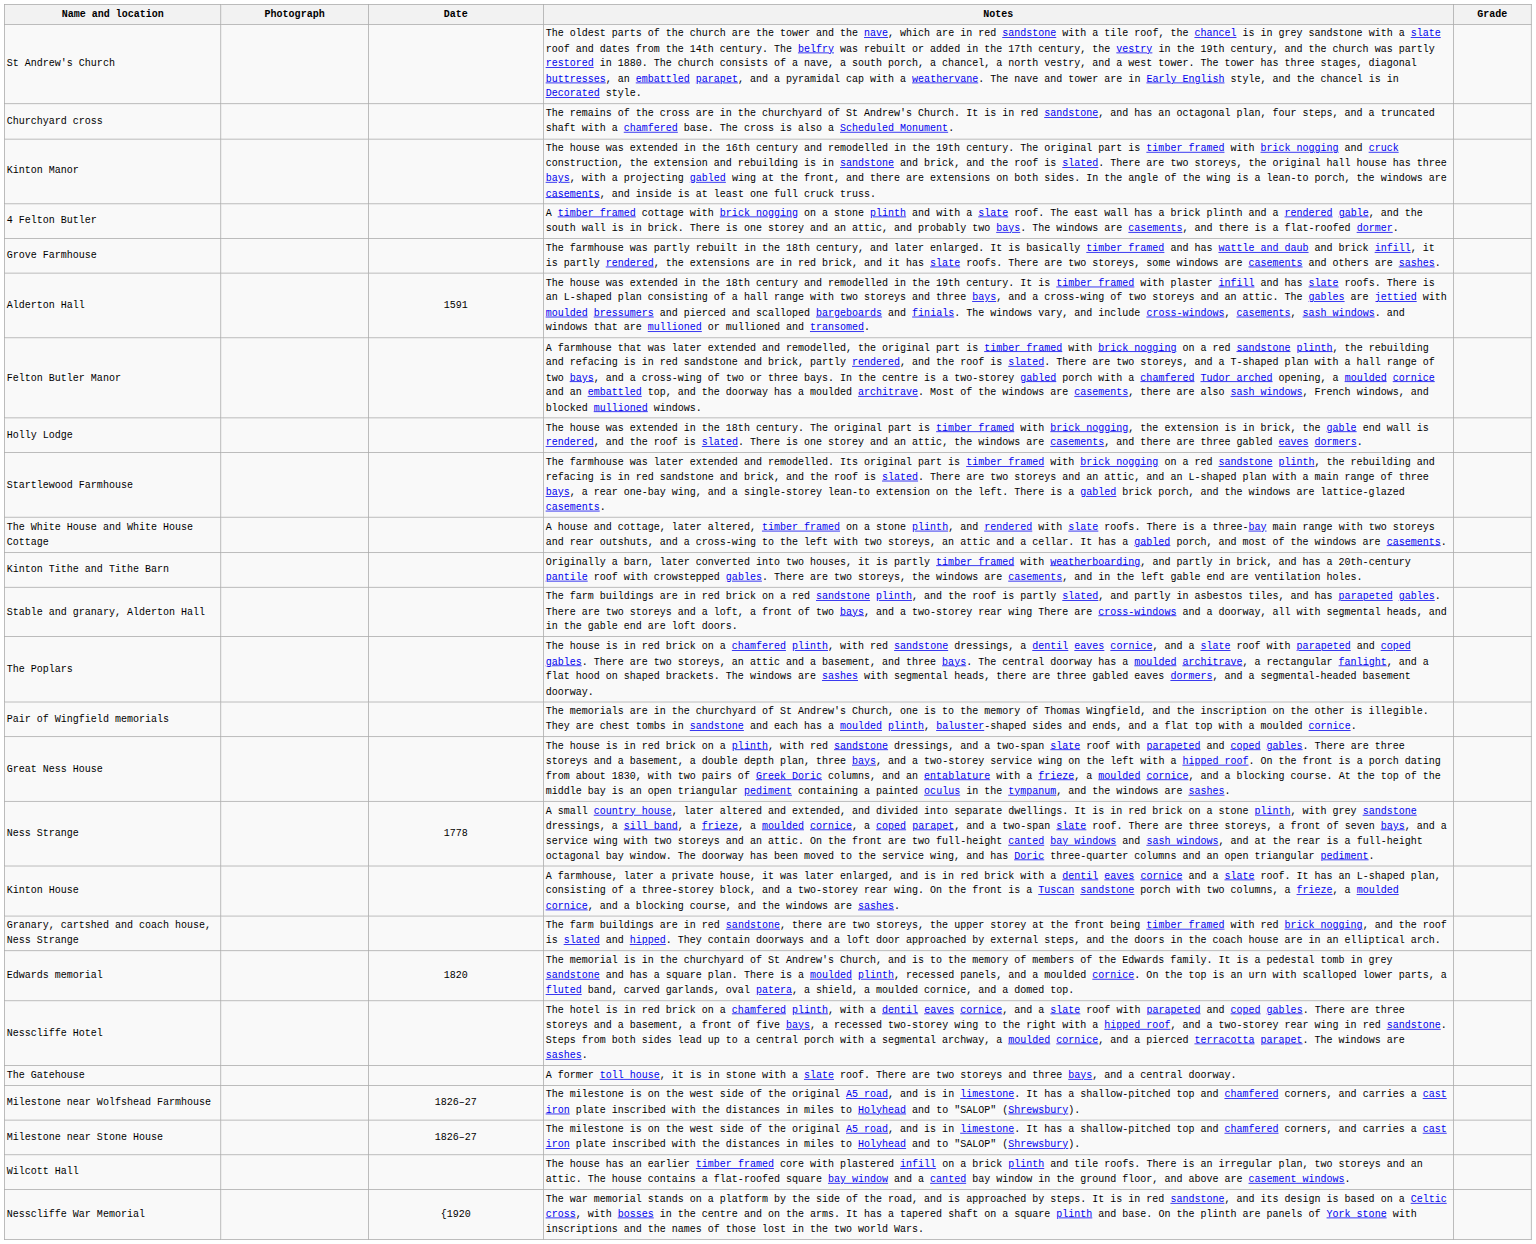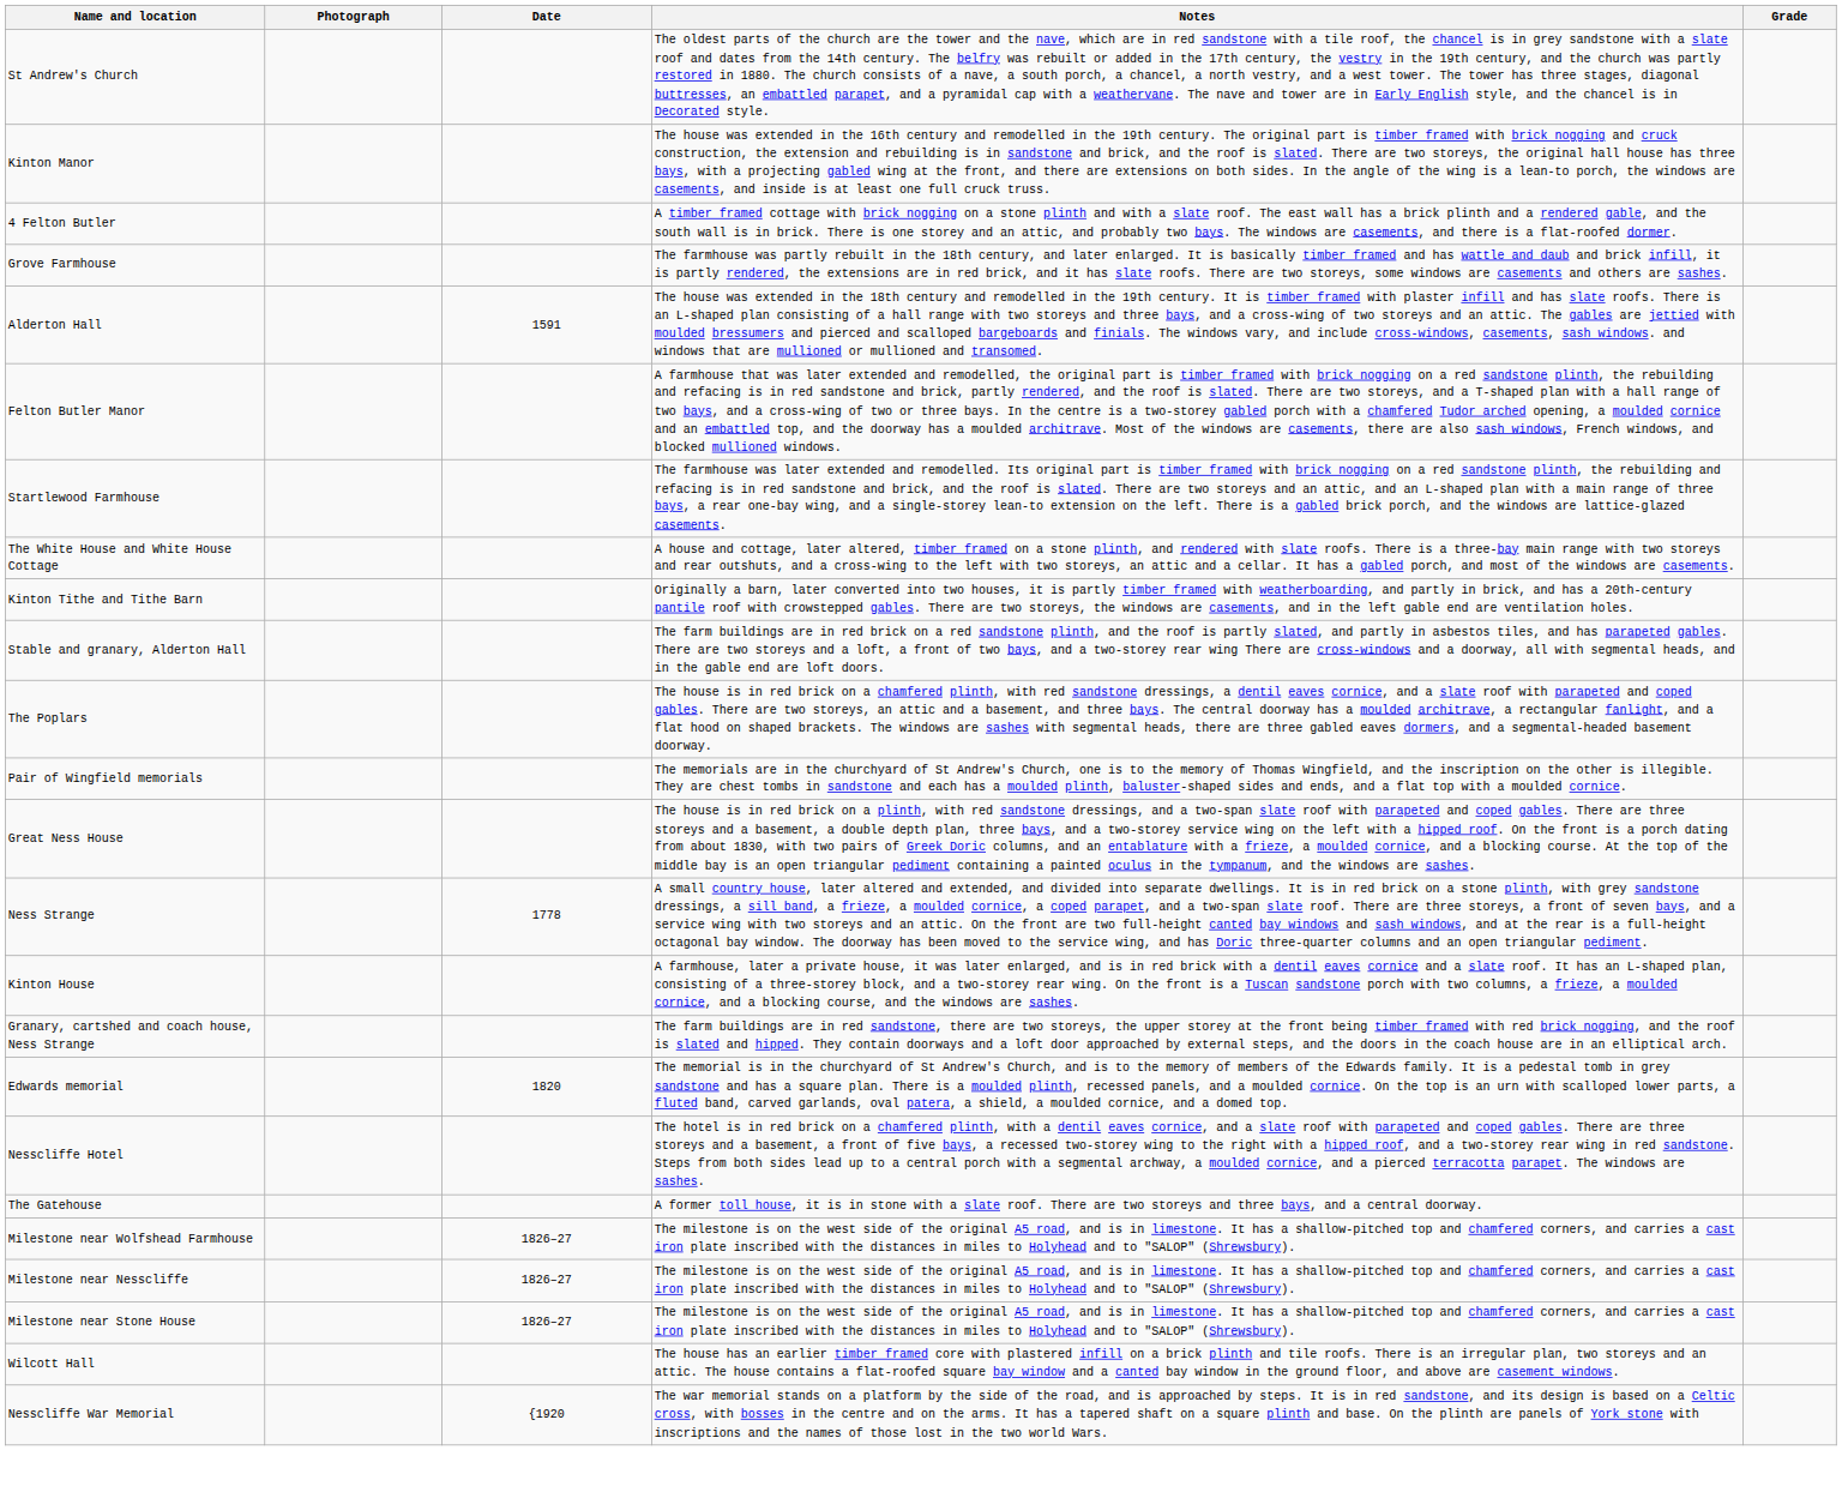- row: Churchyard cross | The remains of the cross are in the churchyard of St Andrew's Church. It is in red sandstone, and has an octagonal plan, four steps, and a truncated shaft with a chamfered base. The cross is also a Scheduled Monument.
- row: Holly Lodge | The house was extended in the 18th century. The original part is timber framed with brick nogging, the extension is in brick, the gable end wall is rendered, and the roof is slated. There is one storey and an attic, the windows are casements, and there are three gabled eaves dormers.
+ row: Milestone near Nesscliffe | 1826–27 | The milestone is on the west side of the original A5 road, and is in limestone. It has a shallow-pitched top and chamfered corners, and carries a cast iron plate inscribed with the distances in miles to Holyhead and to "SALOP" (Shrewsbury).
